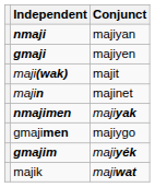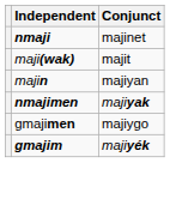nmaji | Conjunct: majiyan -> majinet
- row: gmaji | majiyen
majin | Conjunct: majinet -> majiyan
- row: majik | majiwat
